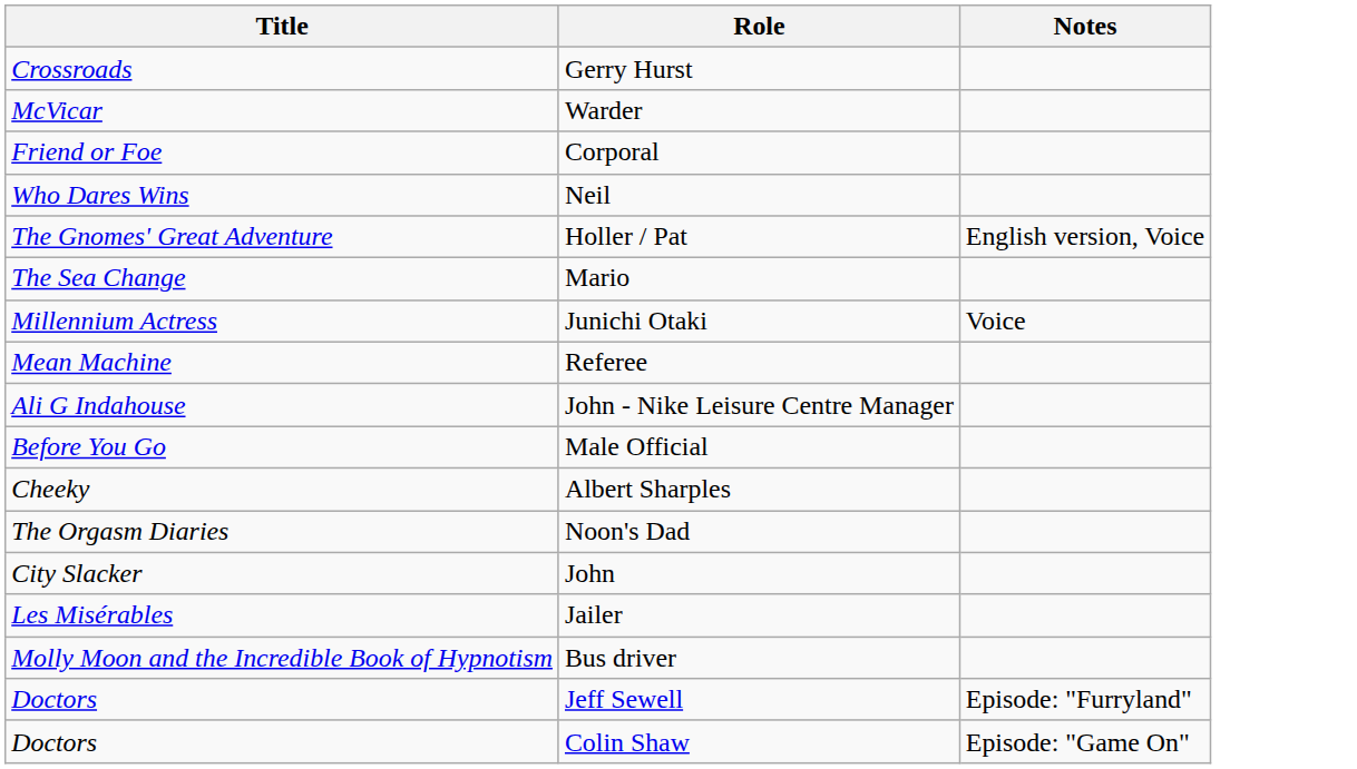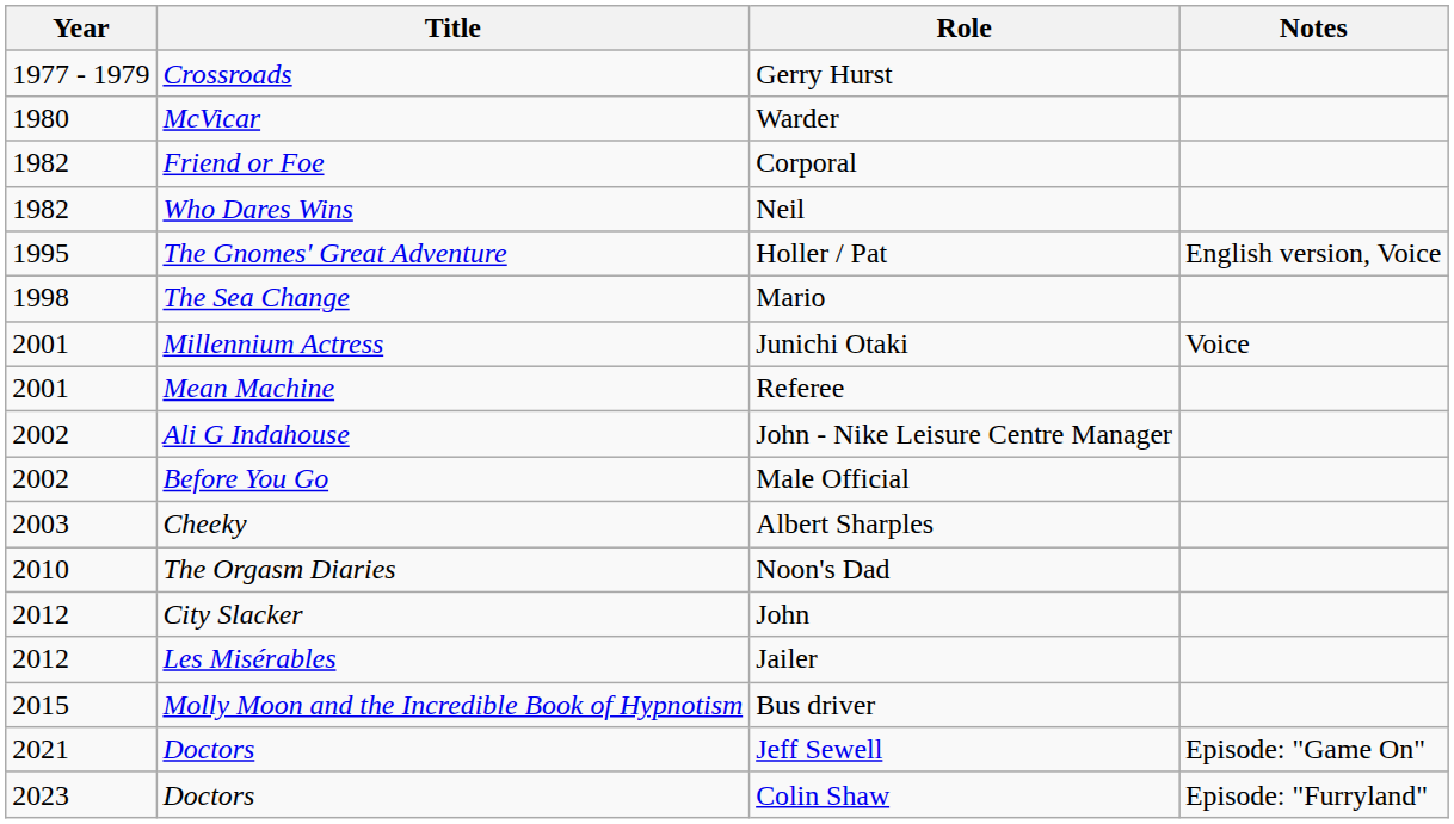+ column: Year | 1977 - 1979 | 1980 | 1982 | 1982 | 1995 | 1998 | 2001 | 2001 | 2002 | 2002 | 2003 | 2010 | 2012 | 2012 | 2015 | 2021 | 2023
Jeff Sewell | Notes: Episode: "Furryland" -> Episode: "Game On"
Colin Shaw | Notes: Episode: "Game On" -> Episode: "Furryland"
